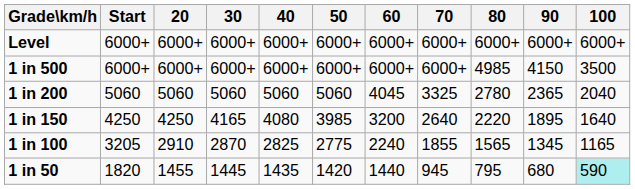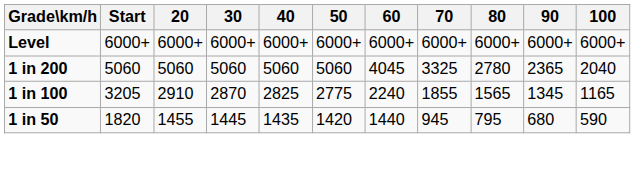- row: 1 in 500 | 6000+ | 6000+ | 6000+ | 6000+ | 6000+ | 6000+ | 6000+ | 4985 | 4150 | 3500
- row: 1 in 150 | 4250 | 4250 | 4165 | 4080 | 3985 | 3200 | 2640 | 2220 | 1895 | 1640
1 in 50 | 100: paleturquoise background -> no background
